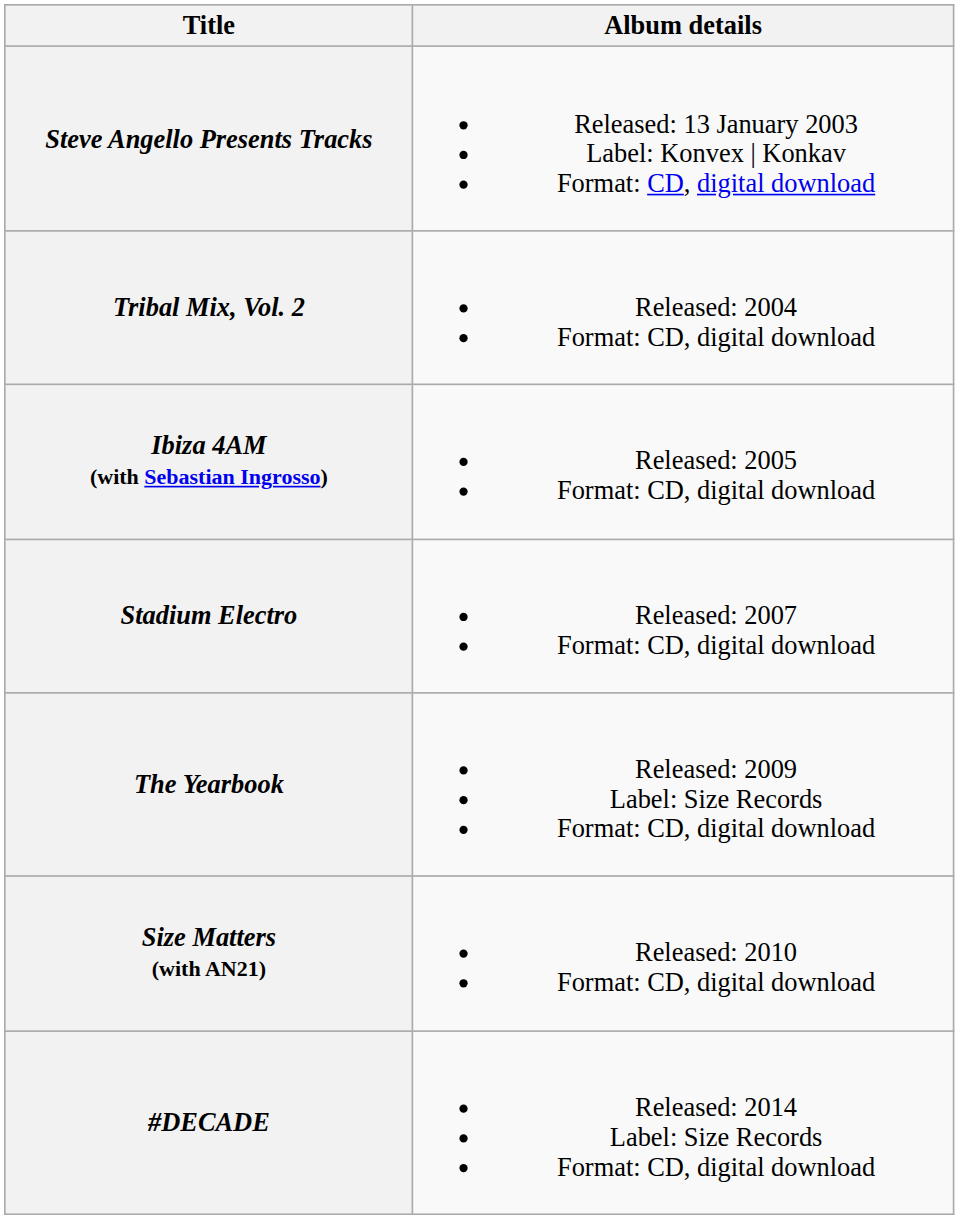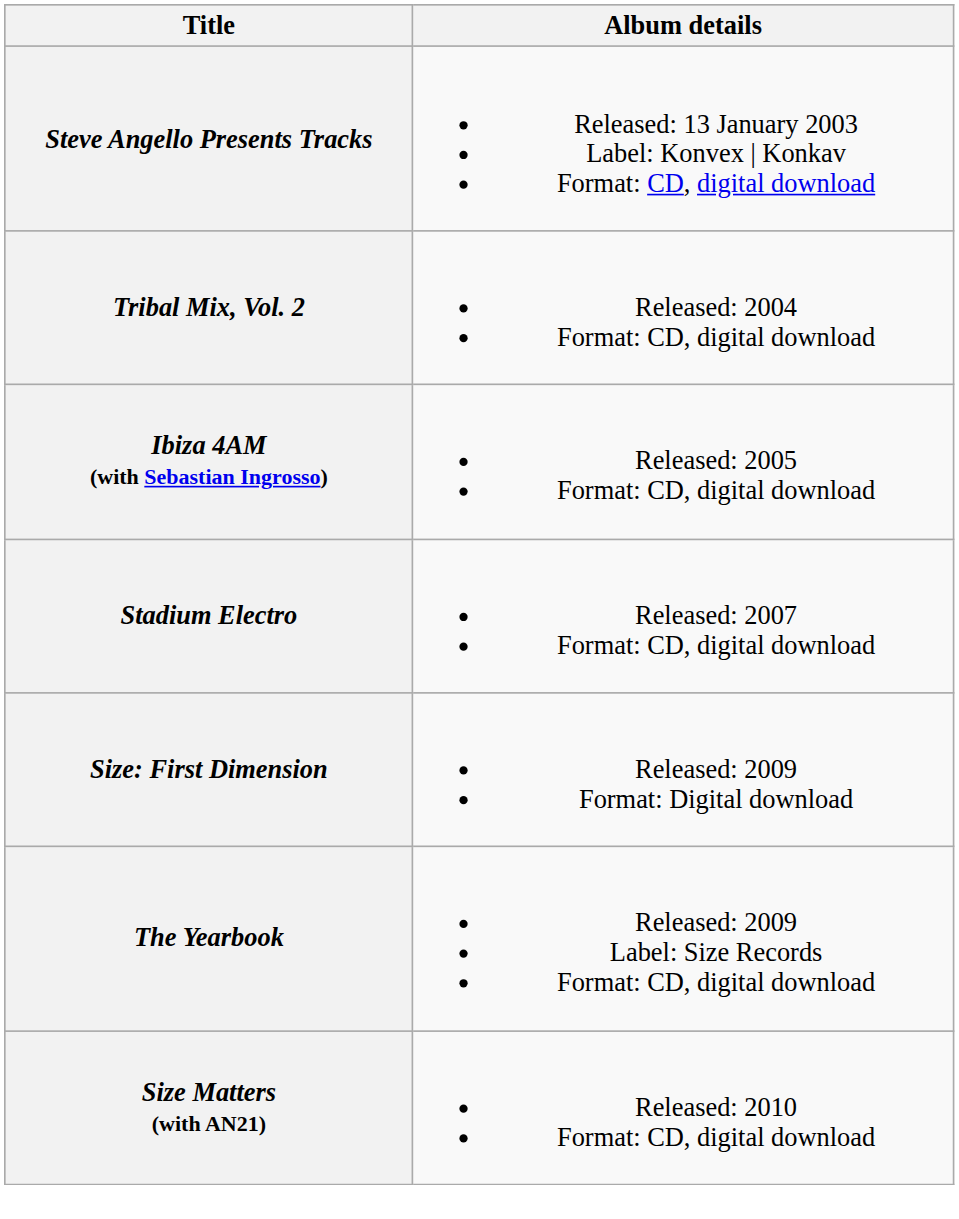+ row: Size: First Dimension | Released: 2009 Format: Digital download
- row: #DECADE | Released: 2014 Label: Size Records Format: CD, digital download
